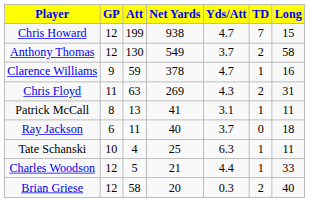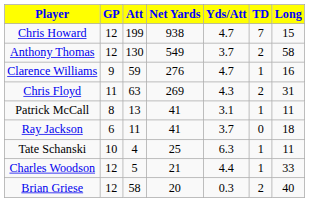Clarence Williams | Net Yards: 378 -> 276
Ray Jackson | Net Yards: 40 -> 41
